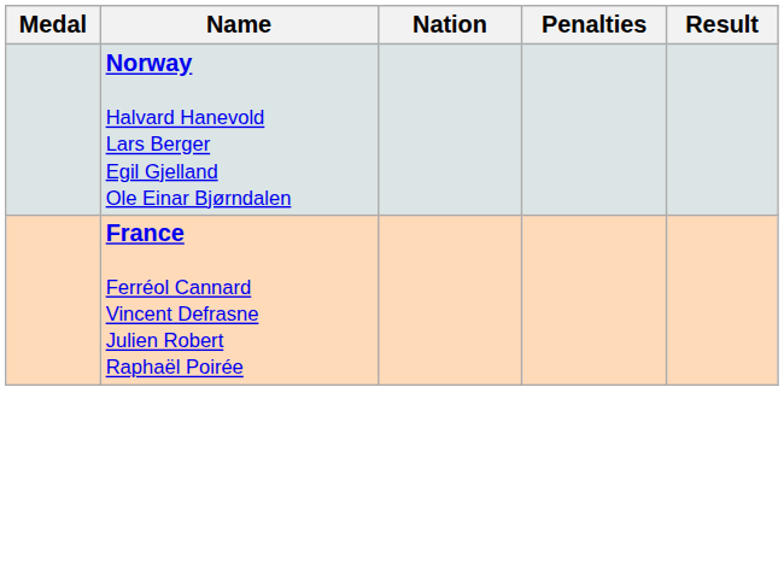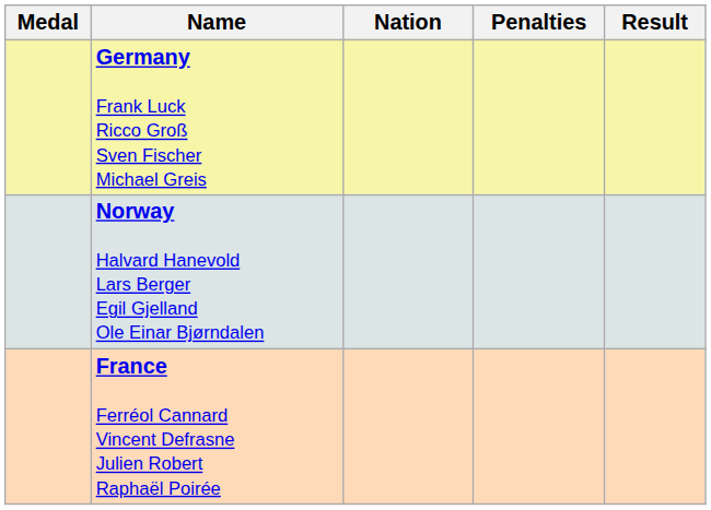+ row: Germany Frank Luck Ricco Groß Sven Fischer Michael Greis
